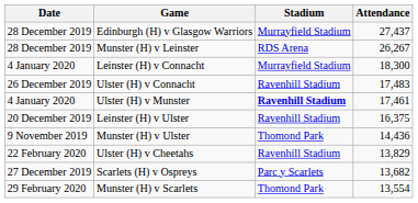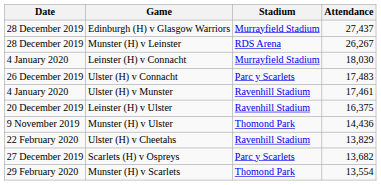Leinster (H) v Connacht | Attendance: 18,300 -> 18,030
Ulster (H) v Connacht | Stadium: Ravenhill Stadium -> Parc y Scarlets
Ulster (H) v Munster | Stadium: bold -> normal
